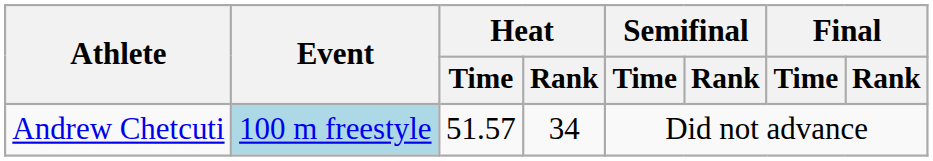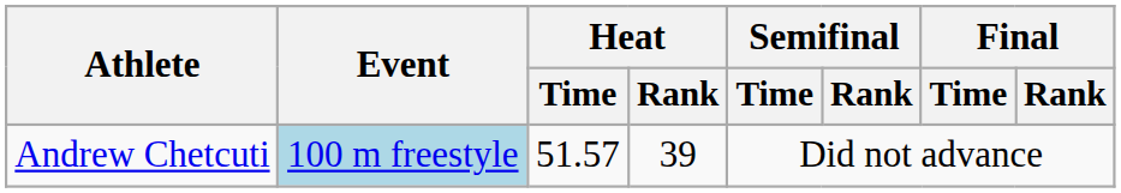Andrew Chetcuti | Heat / Rank: 34 -> 39
